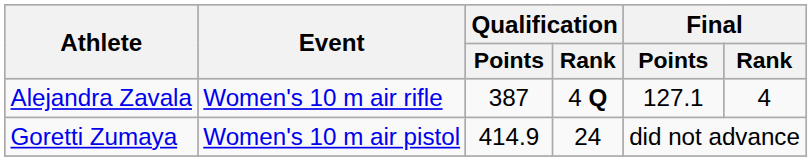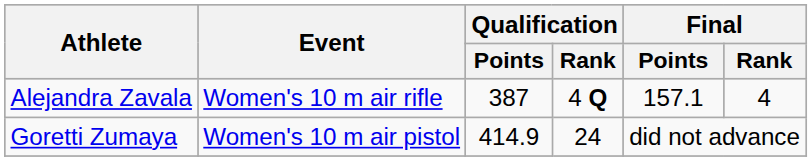Alejandra Zavala | Final / Points: 127.1 -> 157.1
